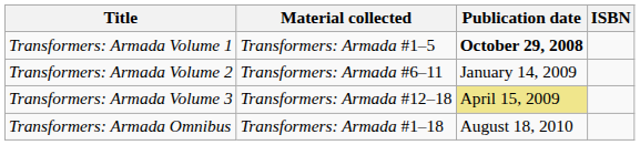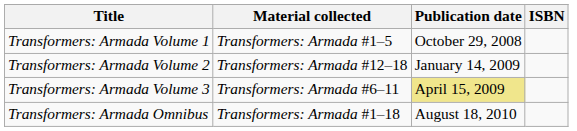Transformers: Armada Volume 1 | Publication date: bold -> normal
Transformers: Armada Volume 2 | Material collected: Transformers: Armada #6–11 -> Transformers: Armada #12–18
Transformers: Armada Volume 3 | Material collected: Transformers: Armada #12–18 -> Transformers: Armada #6–11
